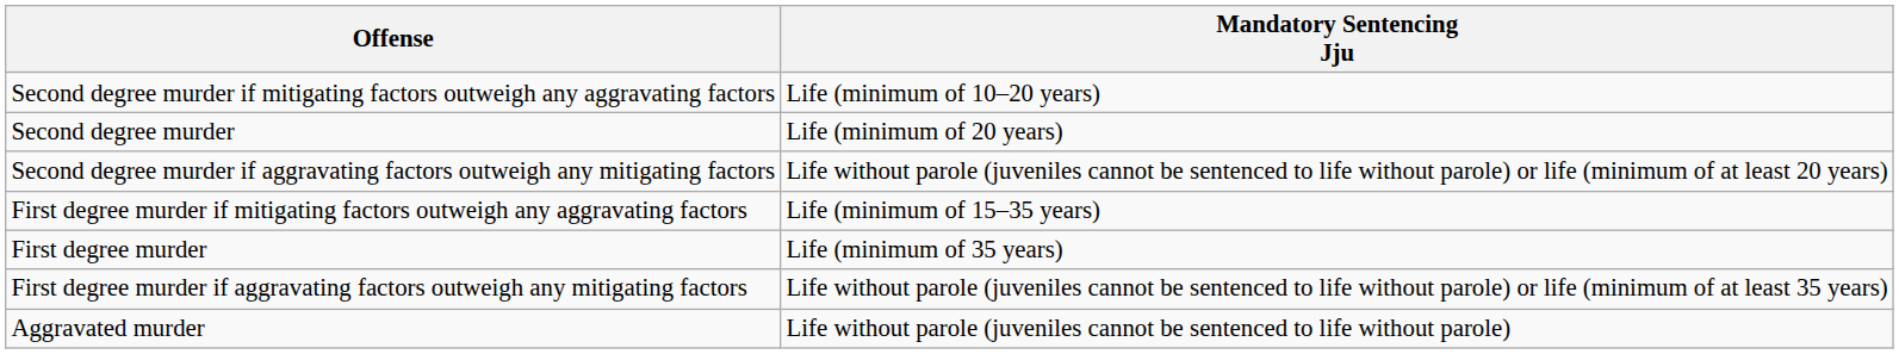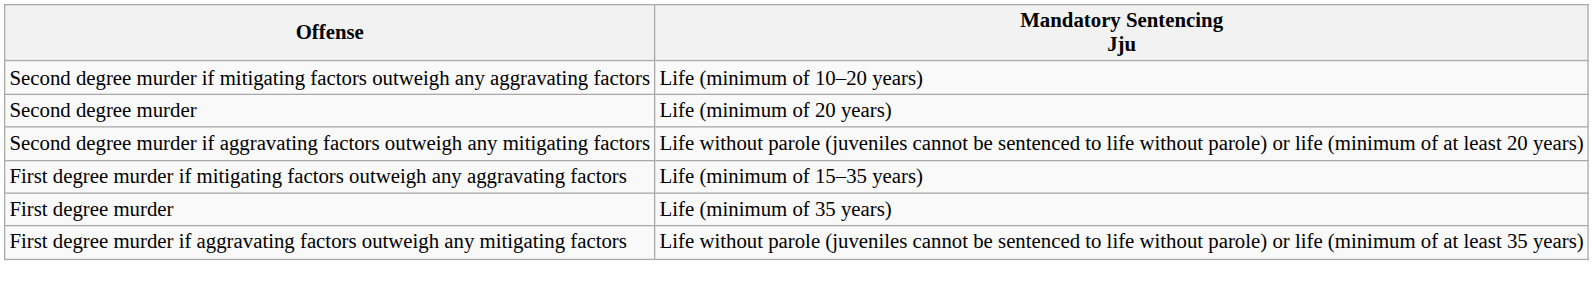- row: Aggravated murder | Life without parole (juveniles cannot be sentenced to life without parole)
